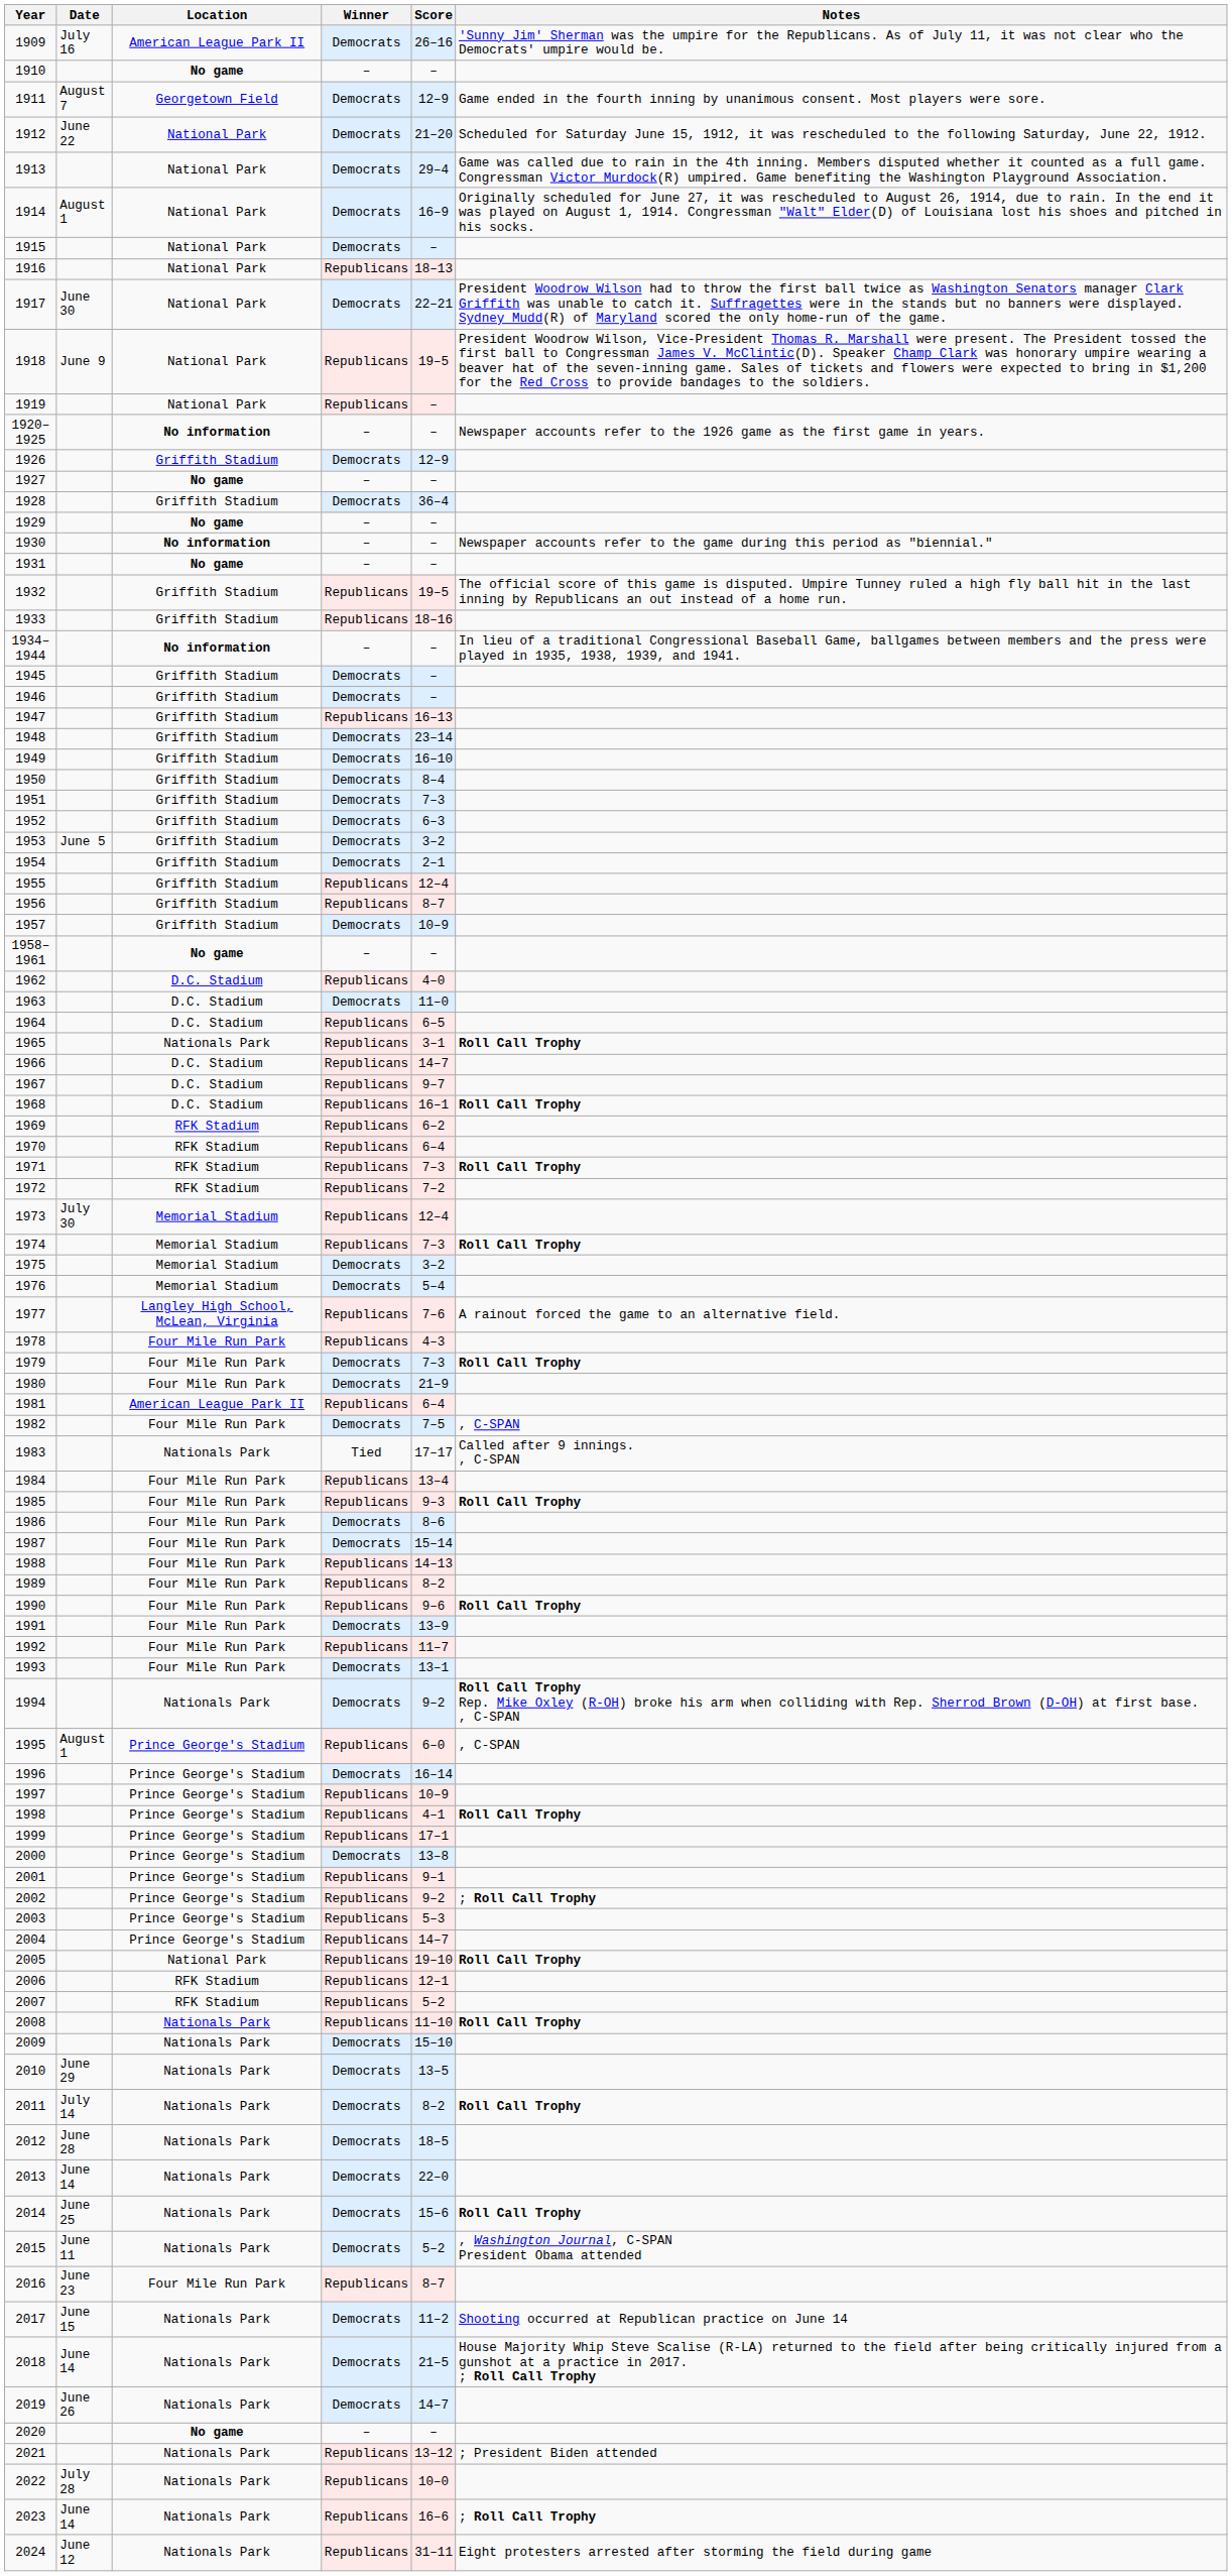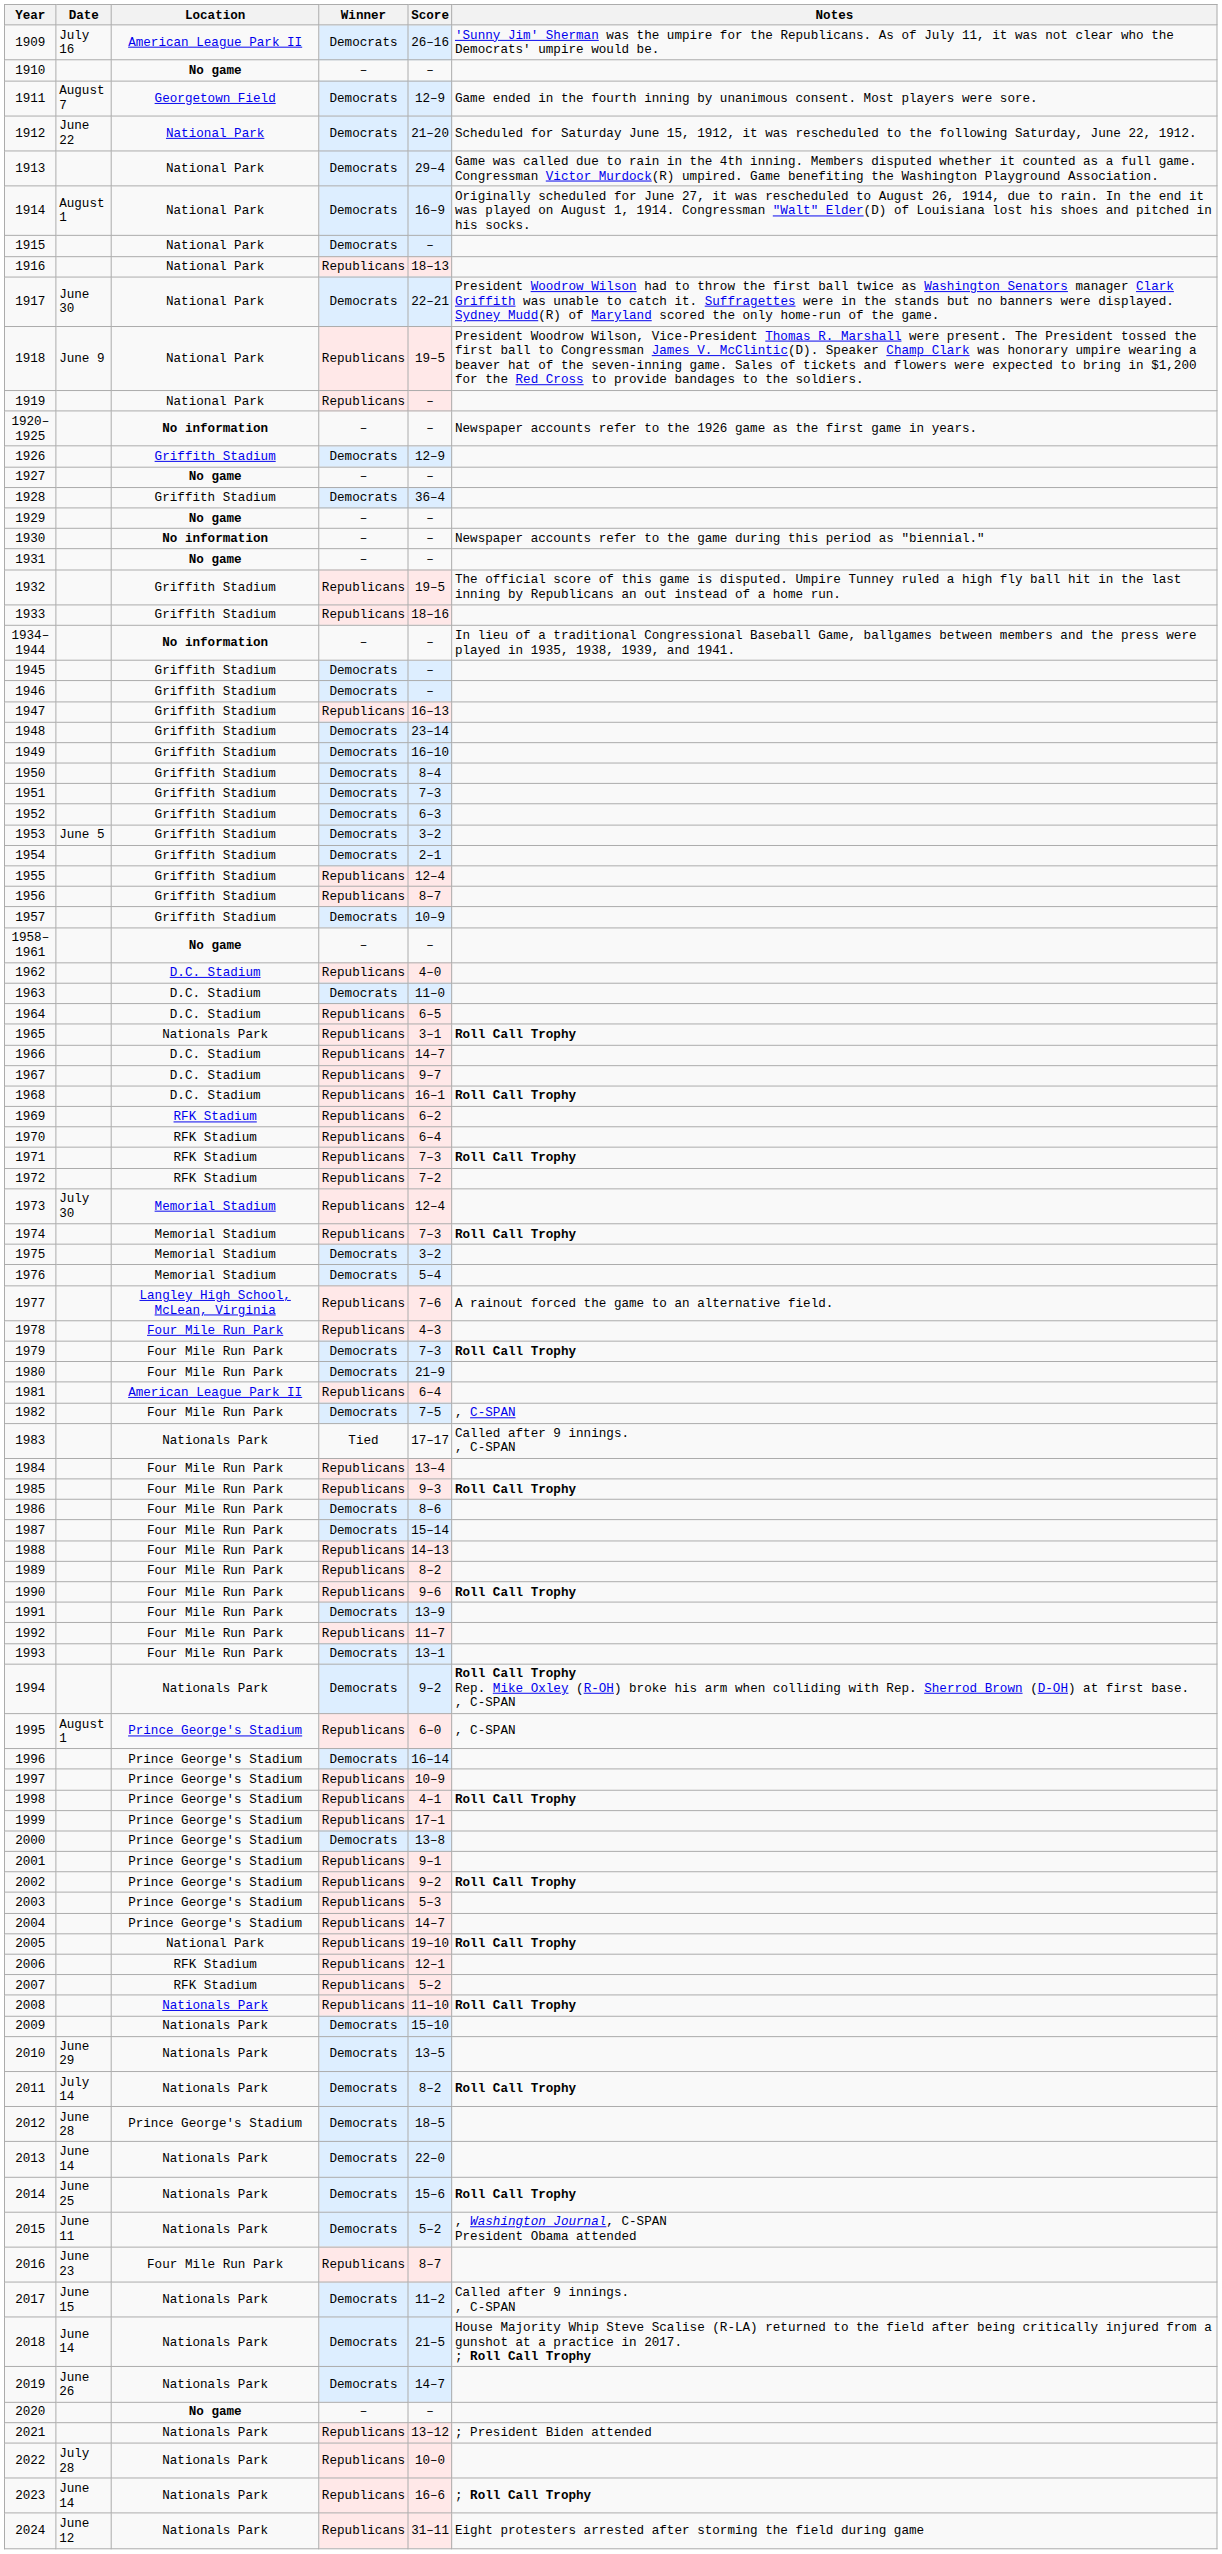2002 | Notes: ; Roll Call Trophy -> Roll Call Trophy
2012 | Location: Nationals Park -> Prince George's Stadium
2017 | Notes: Shooting occurred at Republican practice on June 14 -> Called after 9 innings. , C-SPAN
